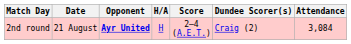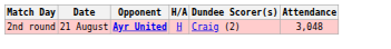- column: Score | 2–4 (A.E.T.)
2nd round | Attendance: 3,084 -> 3,048
